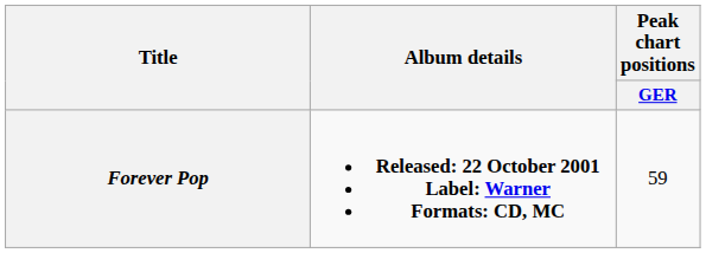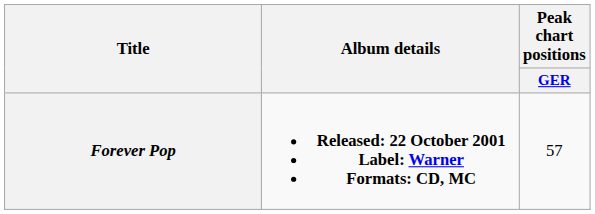Forever Pop | Peak chart positions / GER: 59 -> 57
